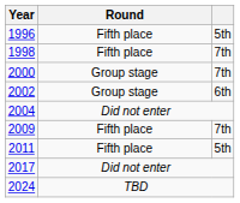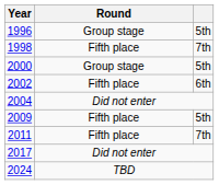1996 | Round: Fifth place -> Group stage
2000 | column 3: 7th -> 5th
2002 | Round: Group stage -> Fifth place
2009 | column 3: 7th -> 5th
2011 | column 3: 5th -> 7th
